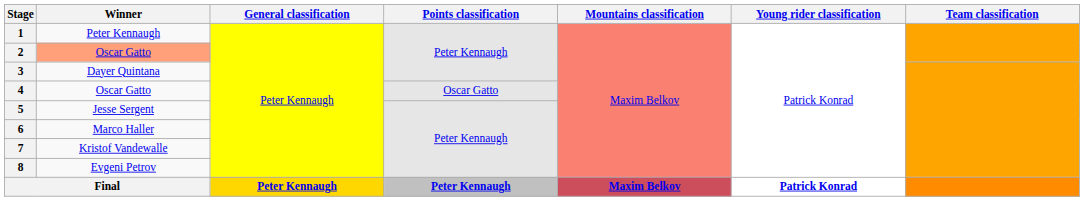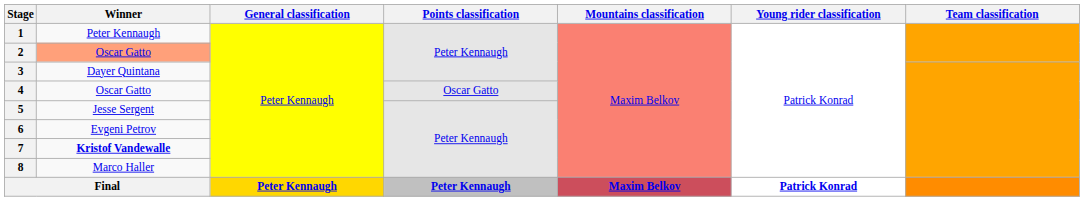6 | Winner: Marco Haller -> Evgeni Petrov
7 | Winner: normal -> bold
8 | Winner: Evgeni Petrov -> Marco Haller
